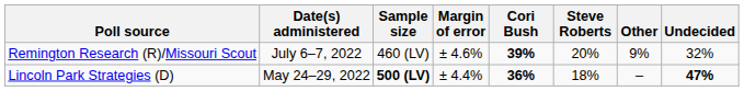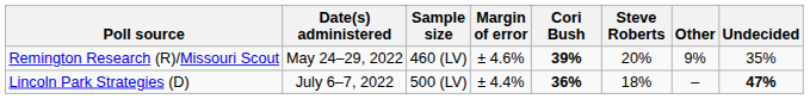Remington Research (R)/Missouri Scout | Date(s) administered: July 6–7, 2022 -> May 24–29, 2022
Remington Research (R)/Missouri Scout | Undecided: 32% -> 35%
Lincoln Park Strategies (D) | Date(s) administered: May 24–29, 2022 -> July 6–7, 2022
Lincoln Park Strategies (D) | Sample size: bold -> normal
